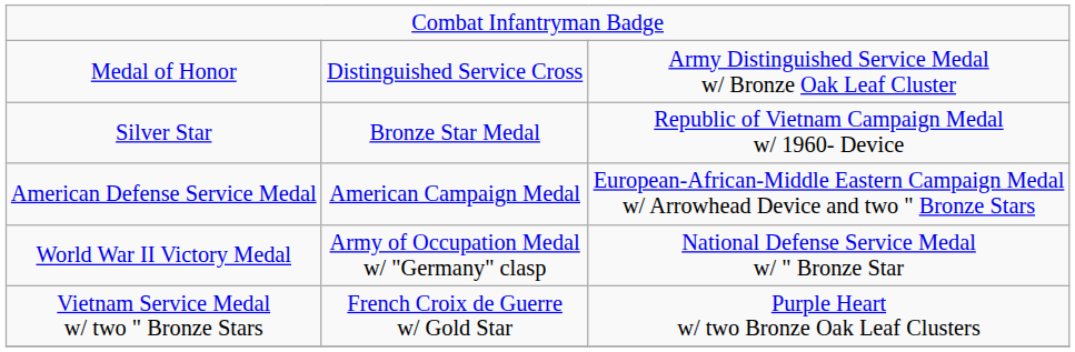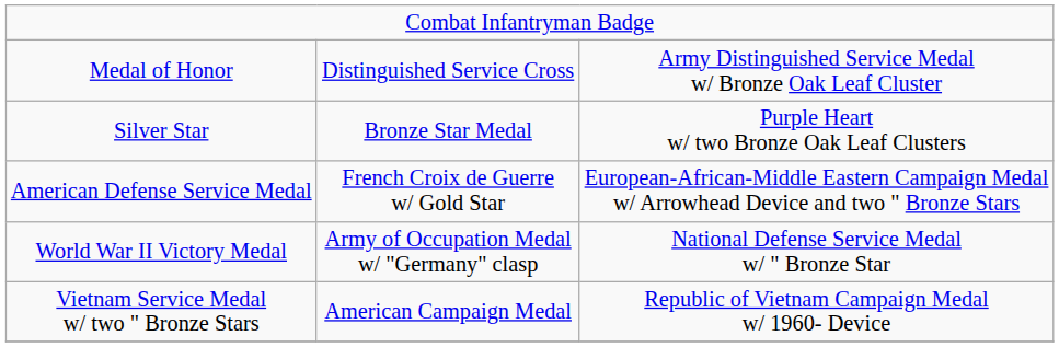Silver Star | column 3: Republic of Vietnam Campaign Medal w/ 1960- Device -> Purple Heart w/ two Bronze Oak Leaf Clusters
American Defense Service Medal | column 2: American Campaign Medal -> French Croix de Guerre w/ Gold Star
Vietnam Service Medal w/ two " Bronze Stars | column 2: French Croix de Guerre w/ Gold Star -> American Campaign Medal
Vietnam Service Medal w/ two " Bronze Stars | column 3: Purple Heart w/ two Bronze Oak Leaf Clusters -> Republic of Vietnam Campaign Medal w/ 1960- Device
